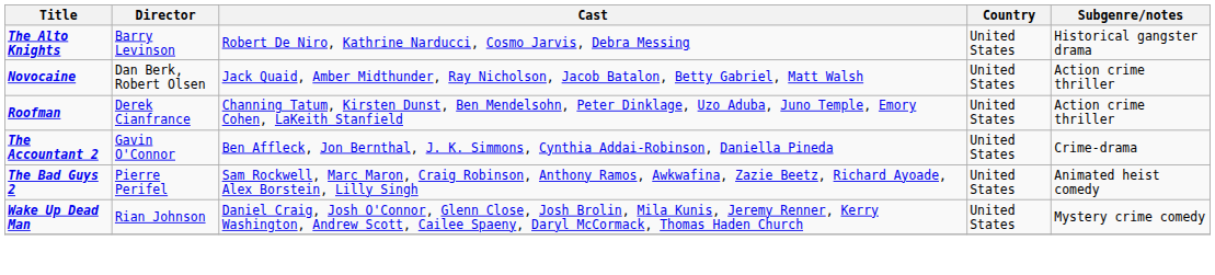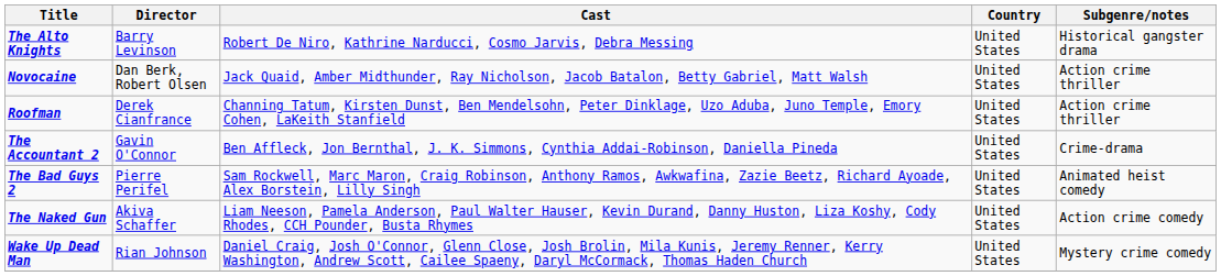+ row: The Naked Gun | Akiva Schaffer | Liam Neeson, Pamela Anderson, Paul Walter Hauser, Kevin Durand, Danny Huston, Liza Koshy, Cody Rhodes, CCH Pounder, Busta Rhymes | United States | Action crime comedy
